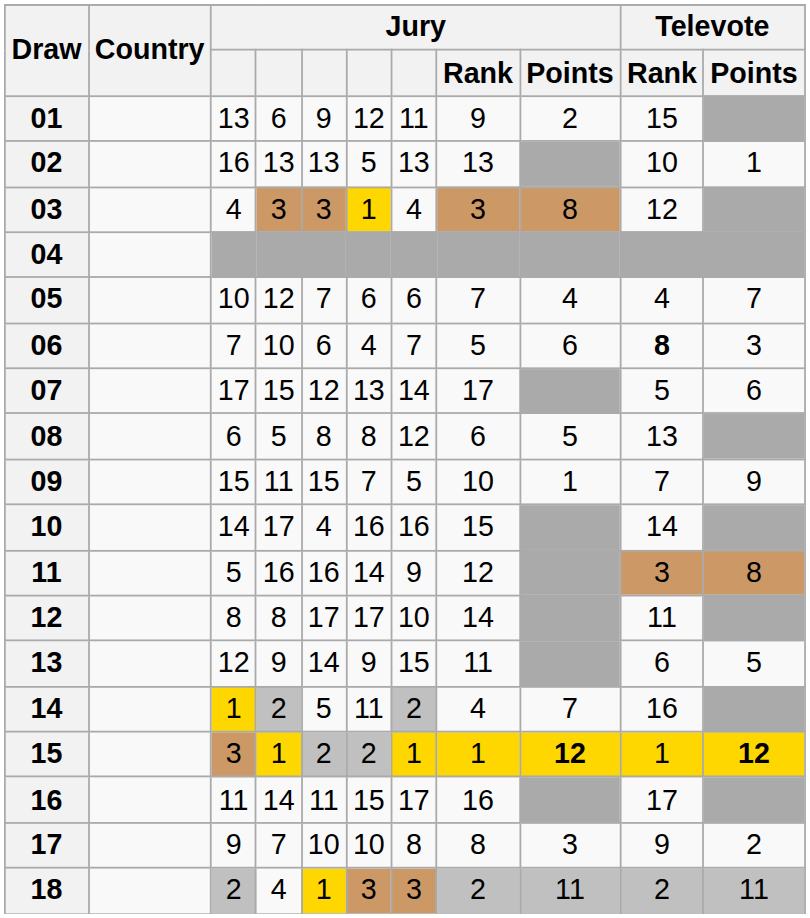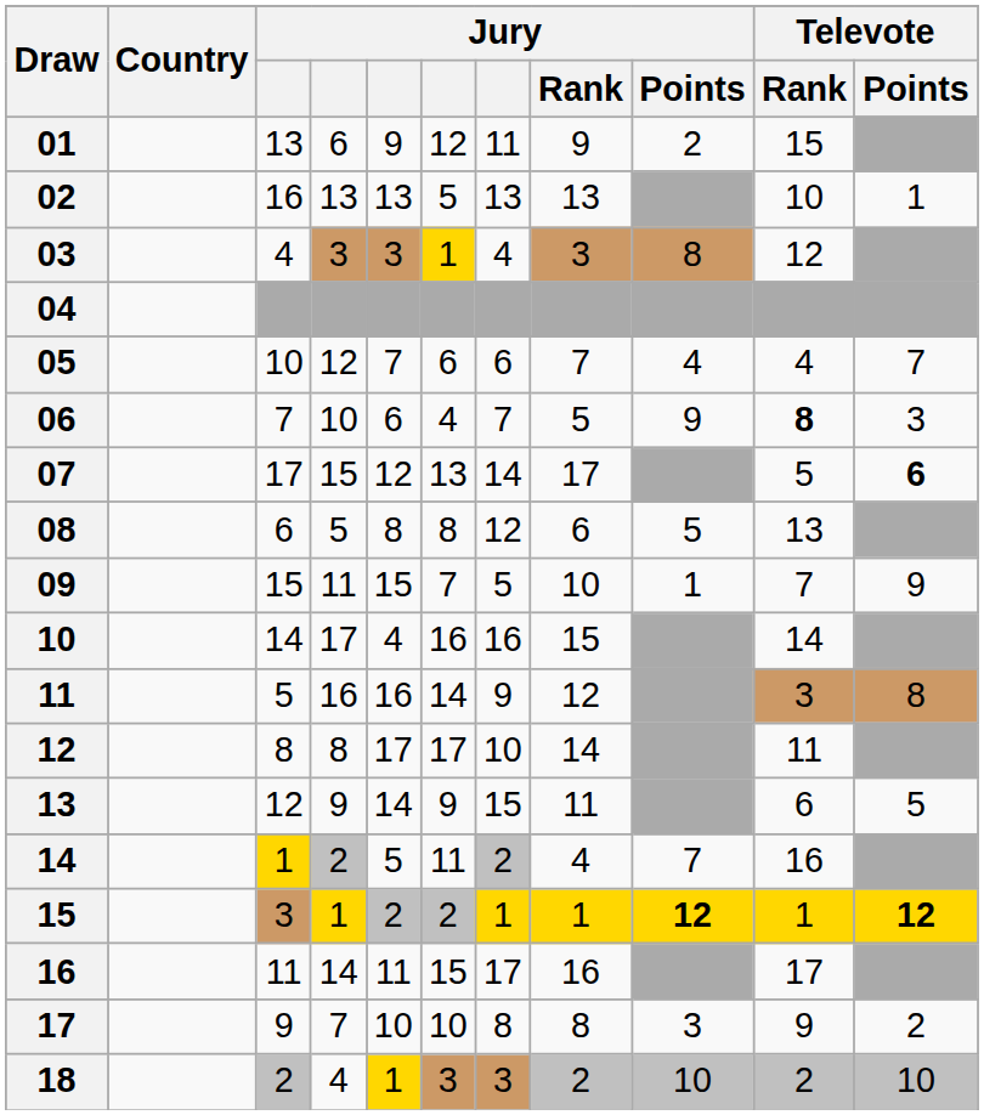06 | Jury / Points: 6 -> 9
07 | Televote / Points: normal -> bold
18 | Jury / Points: 11 -> 10
18 | Televote / Points: 11 -> 10
